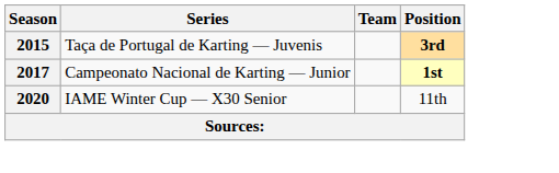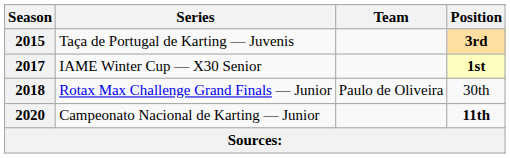2017 | Series: Campeonato Nacional de Karting — Junior -> IAME Winter Cup — X30 Senior
+ row: 2018 | Rotax Max Challenge Grand Finals — Junior | Paulo de Oliveira | 30th
2020 | Series: IAME Winter Cup — X30 Senior -> Campeonato Nacional de Karting — Junior
2020 | Position: normal -> bold
